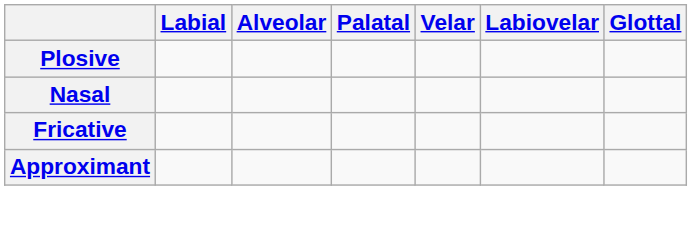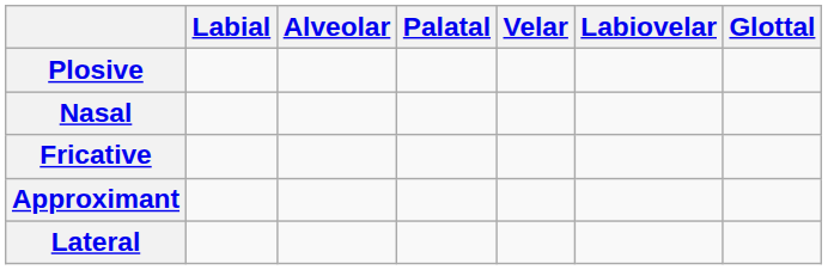+ row: Lateral
